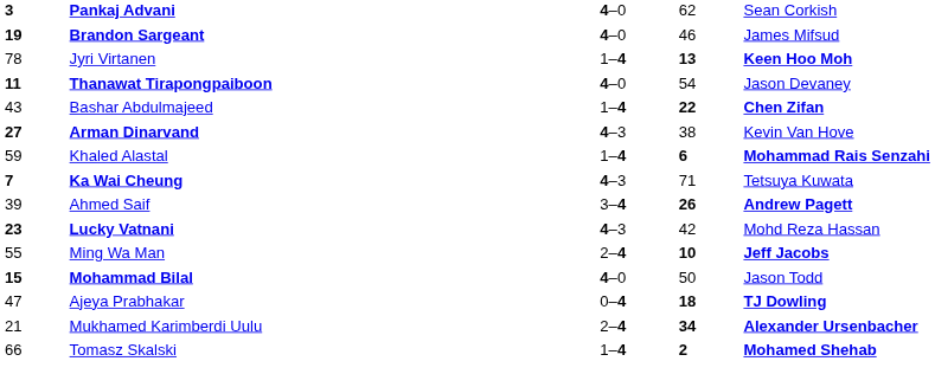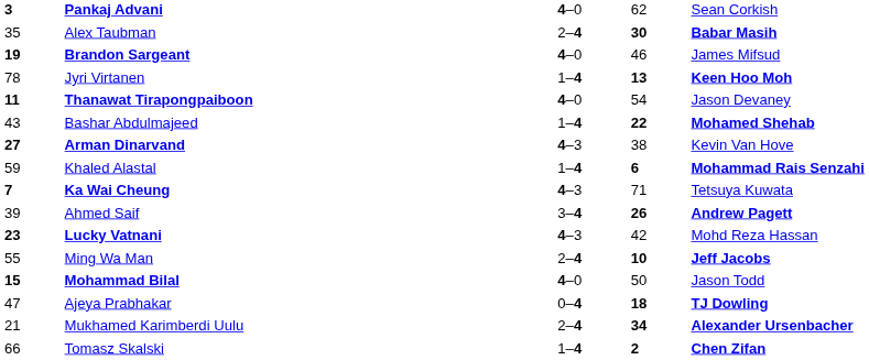+ row: 35 | Alex Taubman | 2–4 | 30 | Babar Masih
Bashar Abdulmajeed | column 5: Chen Zifan -> Mohamed Shehab
Tomasz Skalski | column 5: Mohamed Shehab -> Chen Zifan
